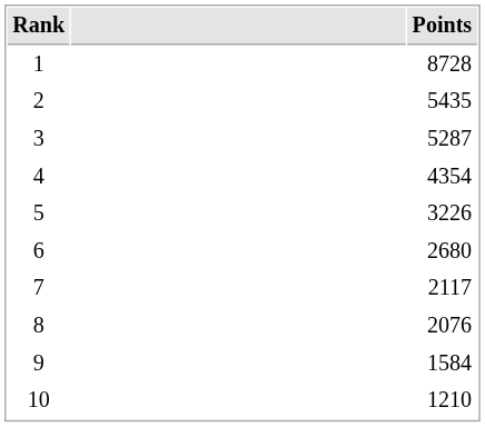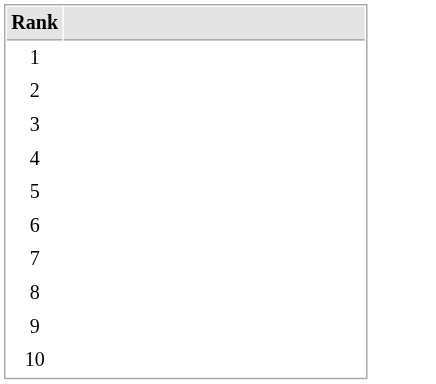- column: Points | 8728 | 5435 | 5287 | 4354 | 3226 | 2680 | 2117 | 2076 | 1584 | 1210
